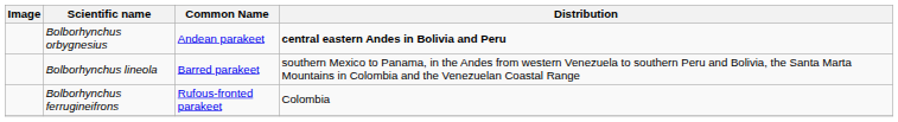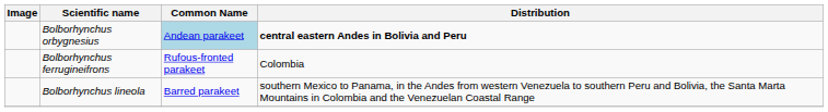Bolborhynchus orbygnesius | Common Name: no background -> lightblue background
rows swapped: Bolborhynchus lineola <-> Bolborhynchus ferrugineifrons
